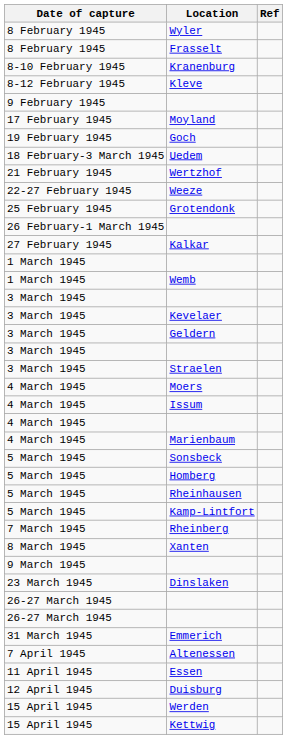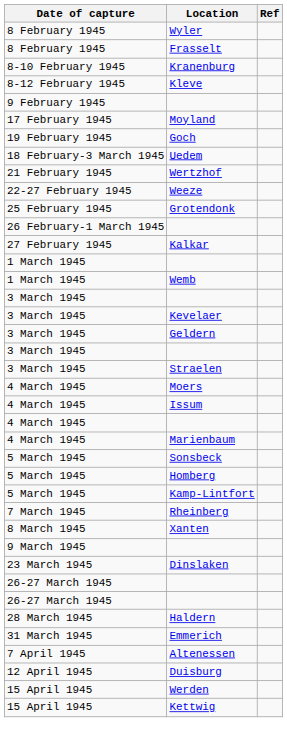- row: 5 March 1945 | Rheinhausen
+ row: 28 March 1945 | Haldern
- row: 11 April 1945 | Essen
